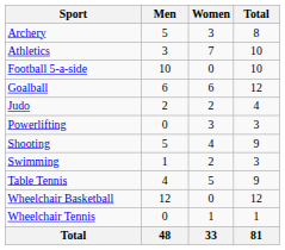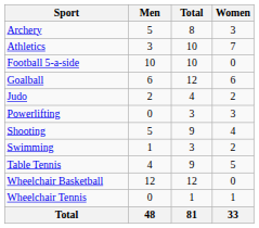columns swapped: Women <-> Total
